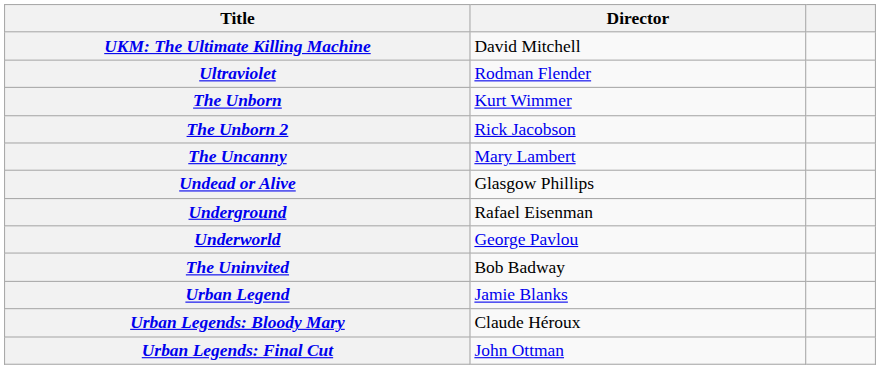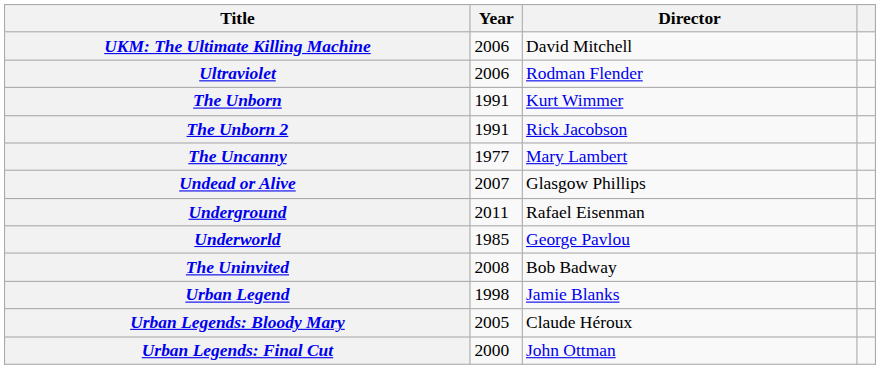+ column: Year | 2006 | 2006 | 1991 | 1991 | 1977 | 2007 | 2011 | 1985 | 2008 | 1998 | 2005 | 2000
